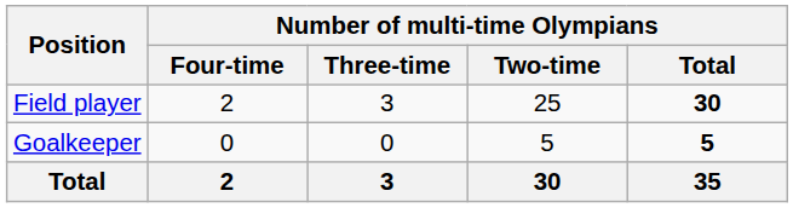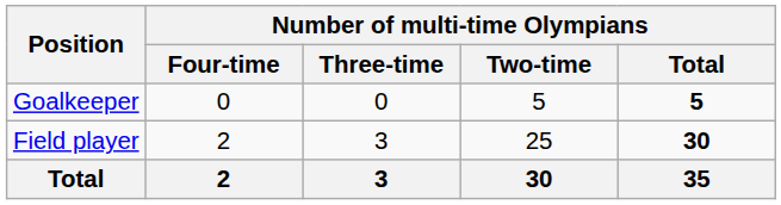rows swapped: Field player <-> Goalkeeper
